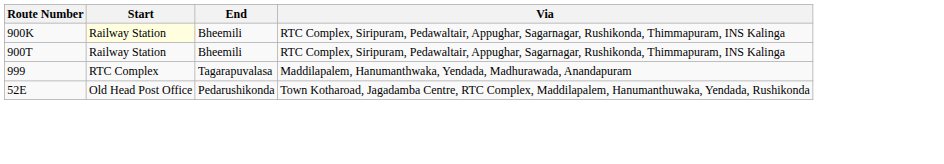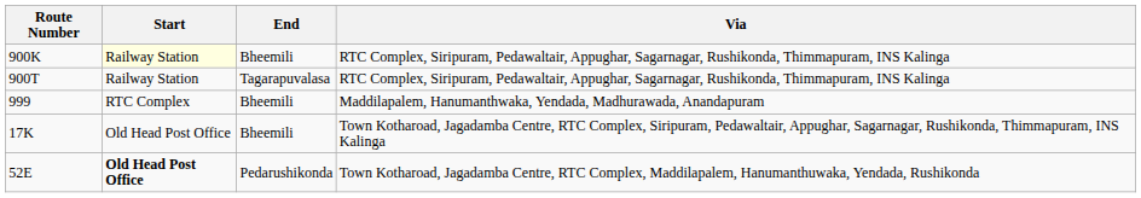900T | End: Bheemili -> Tagarapuvalasa
999 | End: Tagarapuvalasa -> Bheemili
+ row: 17K | Old Head Post Office | Bheemili | Town Kotharoad, Jagadamba Centre, RTC Complex, Siripuram, Pedawaltair, Appughar, Sagarnagar, Rushikonda, Thimmapuram, INS Kalinga
52E | Start: normal -> bold
